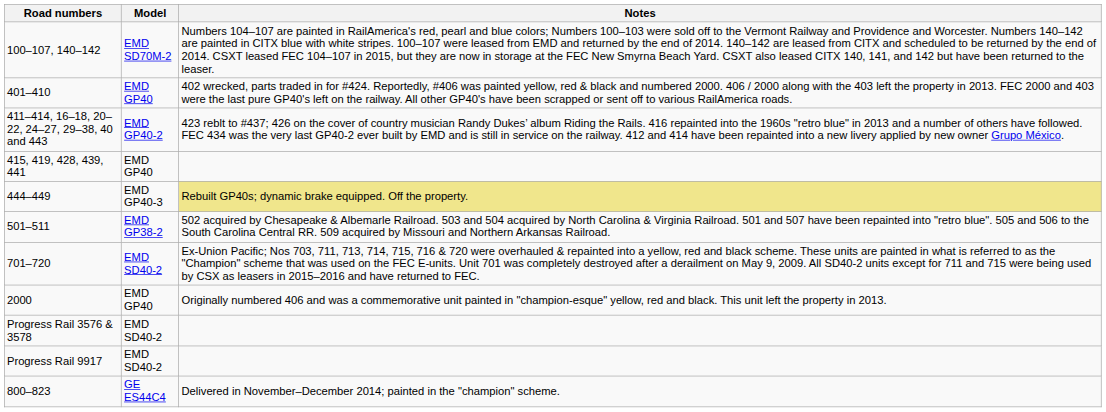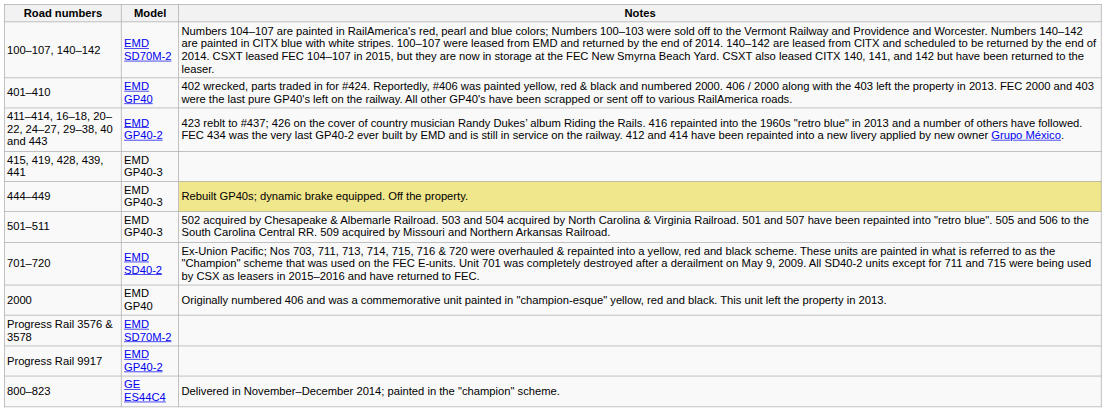415, 419, 428, 439, 441 | Model: EMD GP40 -> EMD GP40-3
501–511 | Model: EMD GP38-2 -> EMD GP40-3
Progress Rail 3576 & 3578 | Model: EMD SD40-2 -> EMD SD70M-2
Progress Rail 9917 | Model: EMD SD40-2 -> EMD GP40-2
